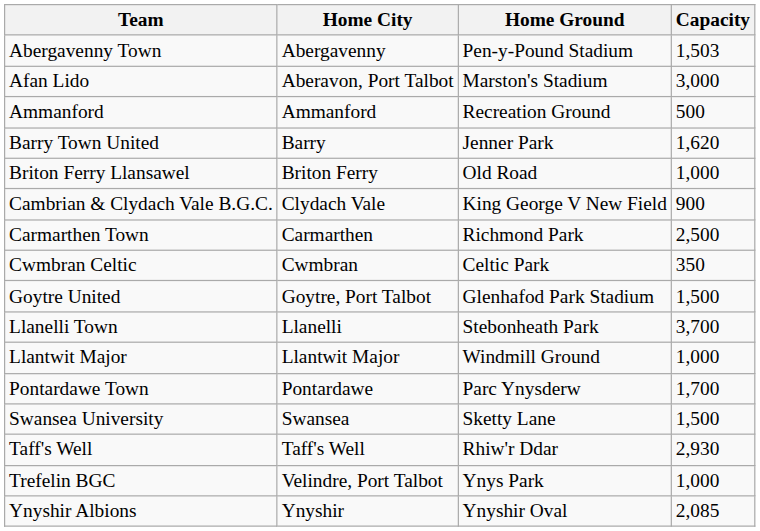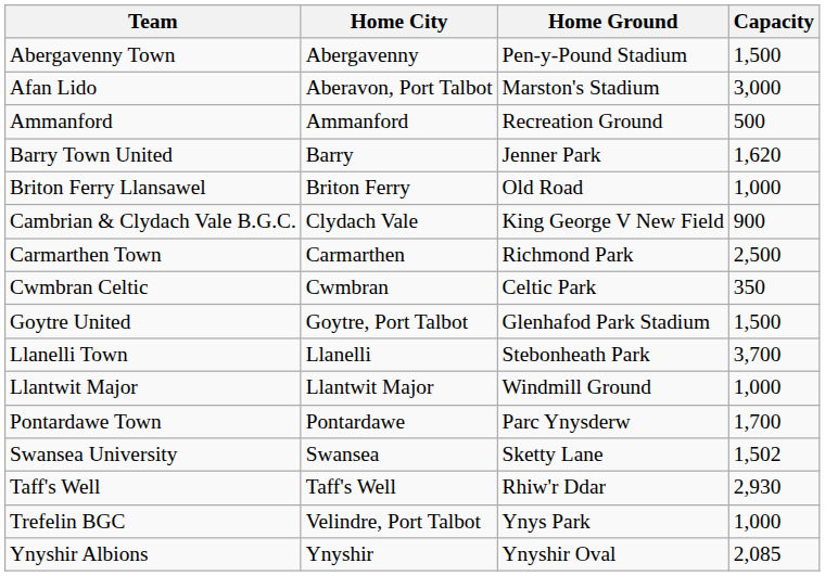Abergavenny Town | Capacity: 1,503 -> 1,500
Swansea University | Capacity: 1,500 -> 1,502
